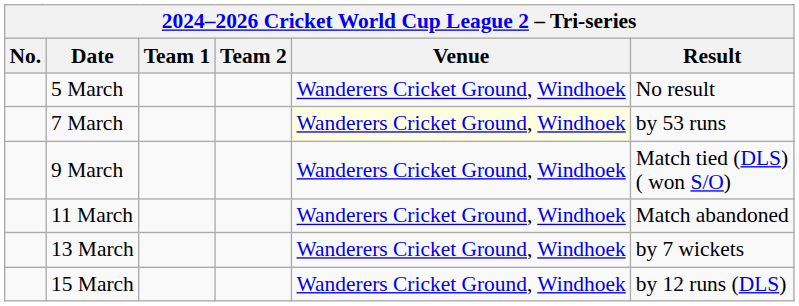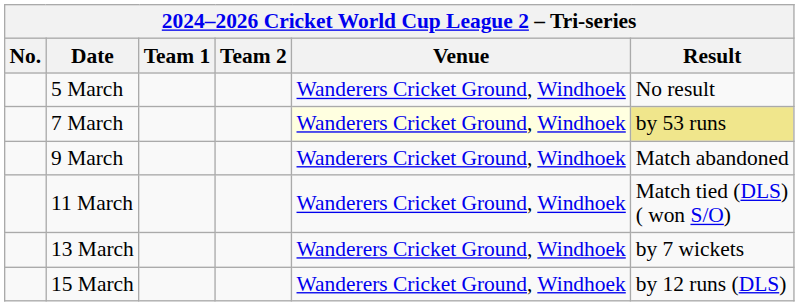7 March | Result: no background -> khaki background
9 March | Result: Match tied (DLS) ( won S/O) -> Match abandoned
11 March | Result: Match abandoned -> Match tied (DLS) ( won S/O)
